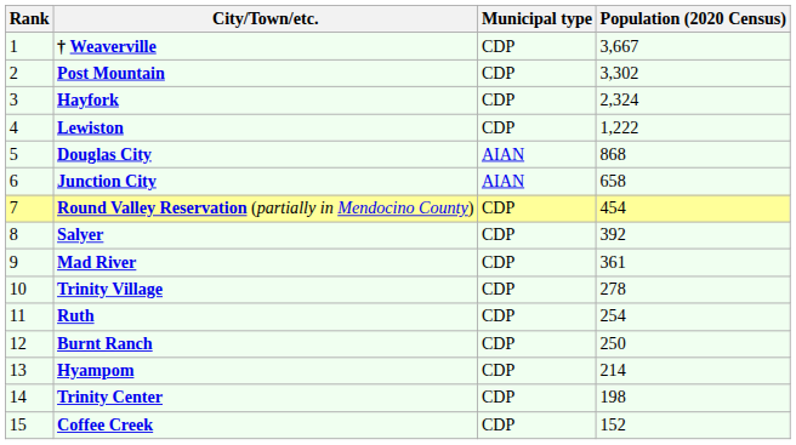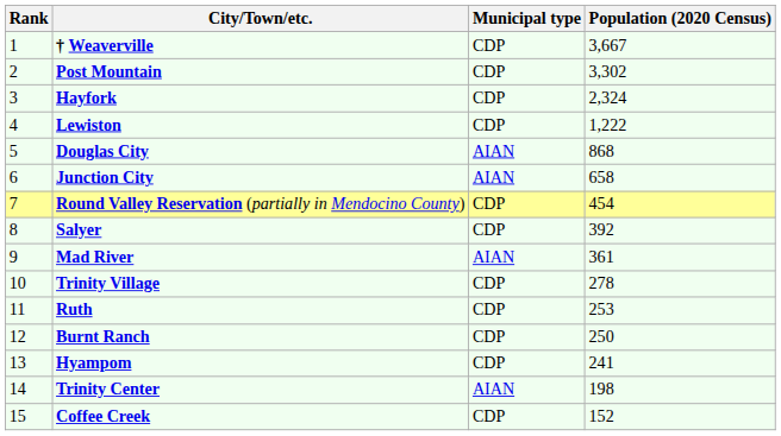Mad River | Municipal type: CDP -> AIAN
Ruth | Population (2020 Census): 254 -> 253
Hyampom | Population (2020 Census): 214 -> 241
Trinity Center | Municipal type: CDP -> AIAN
